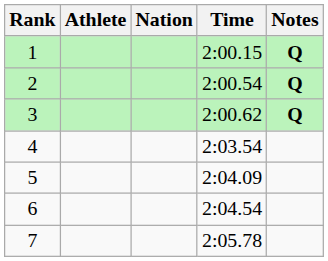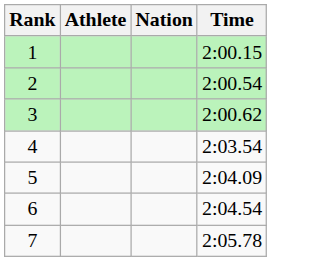- column: Notes | Q | Q | Q
